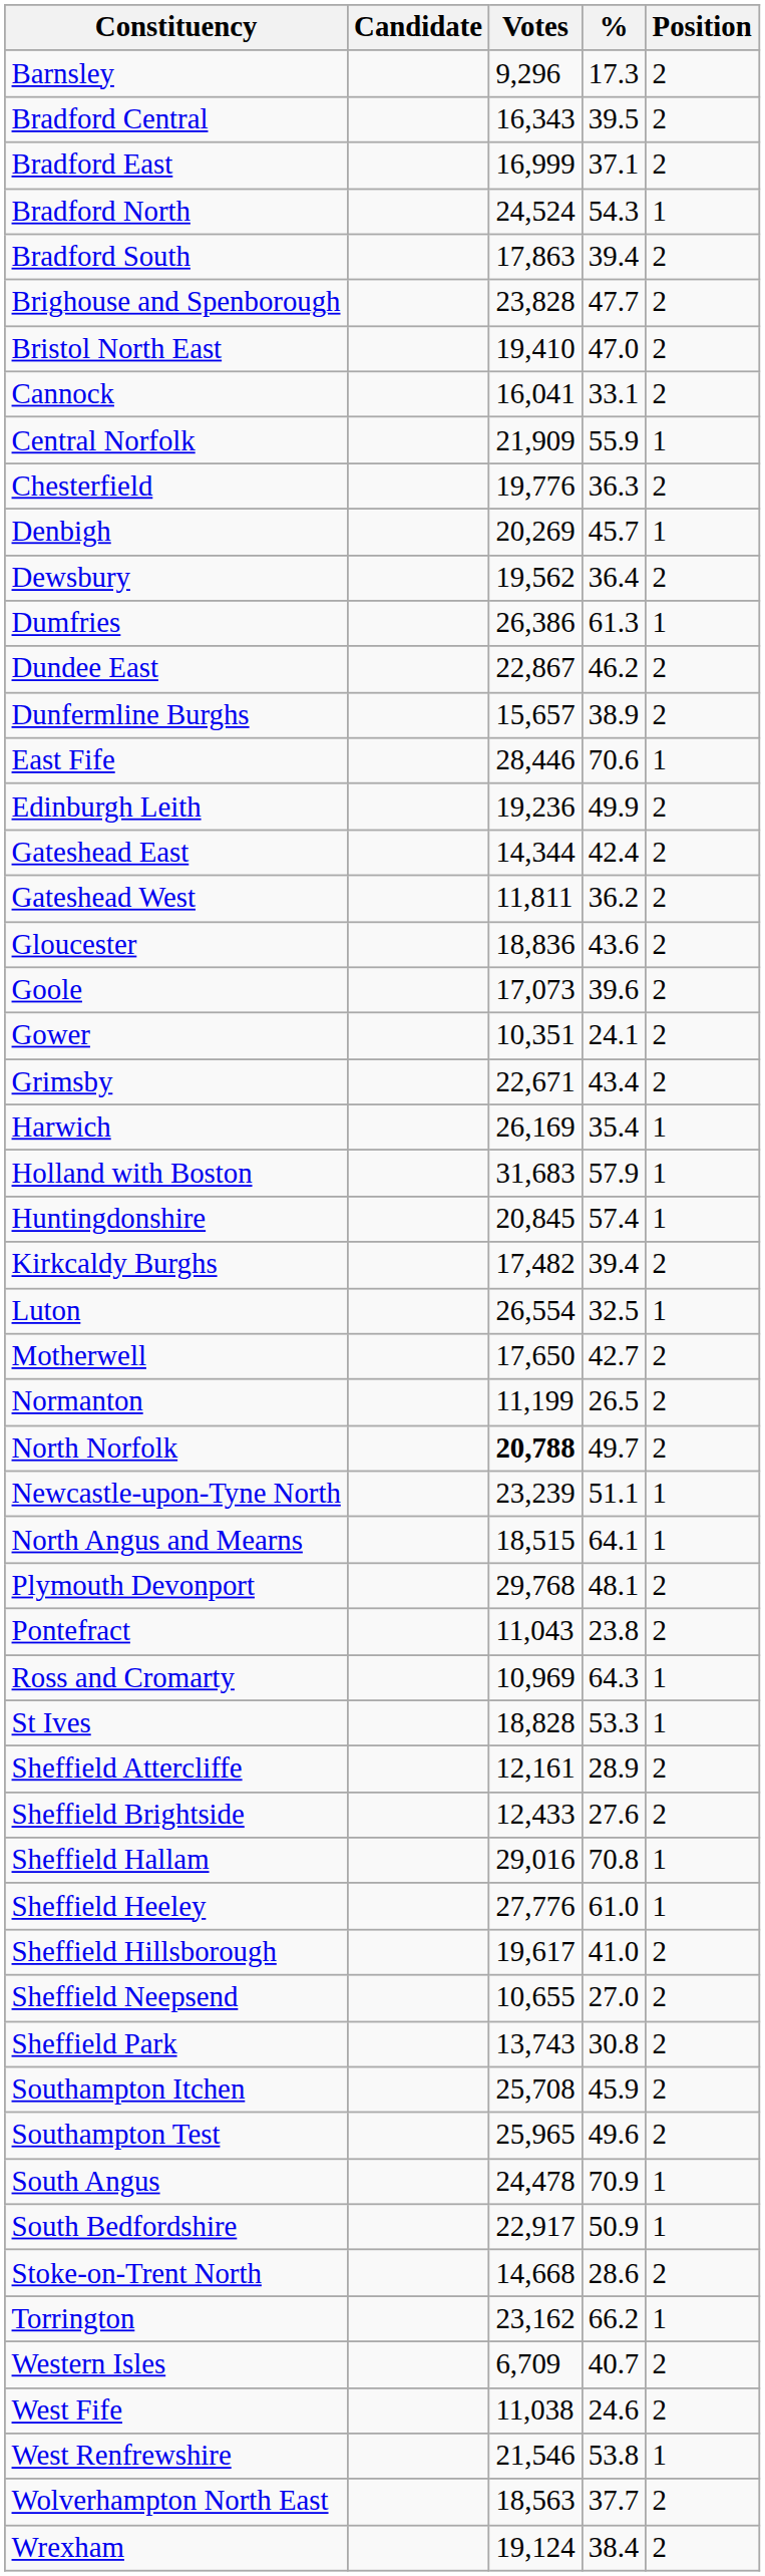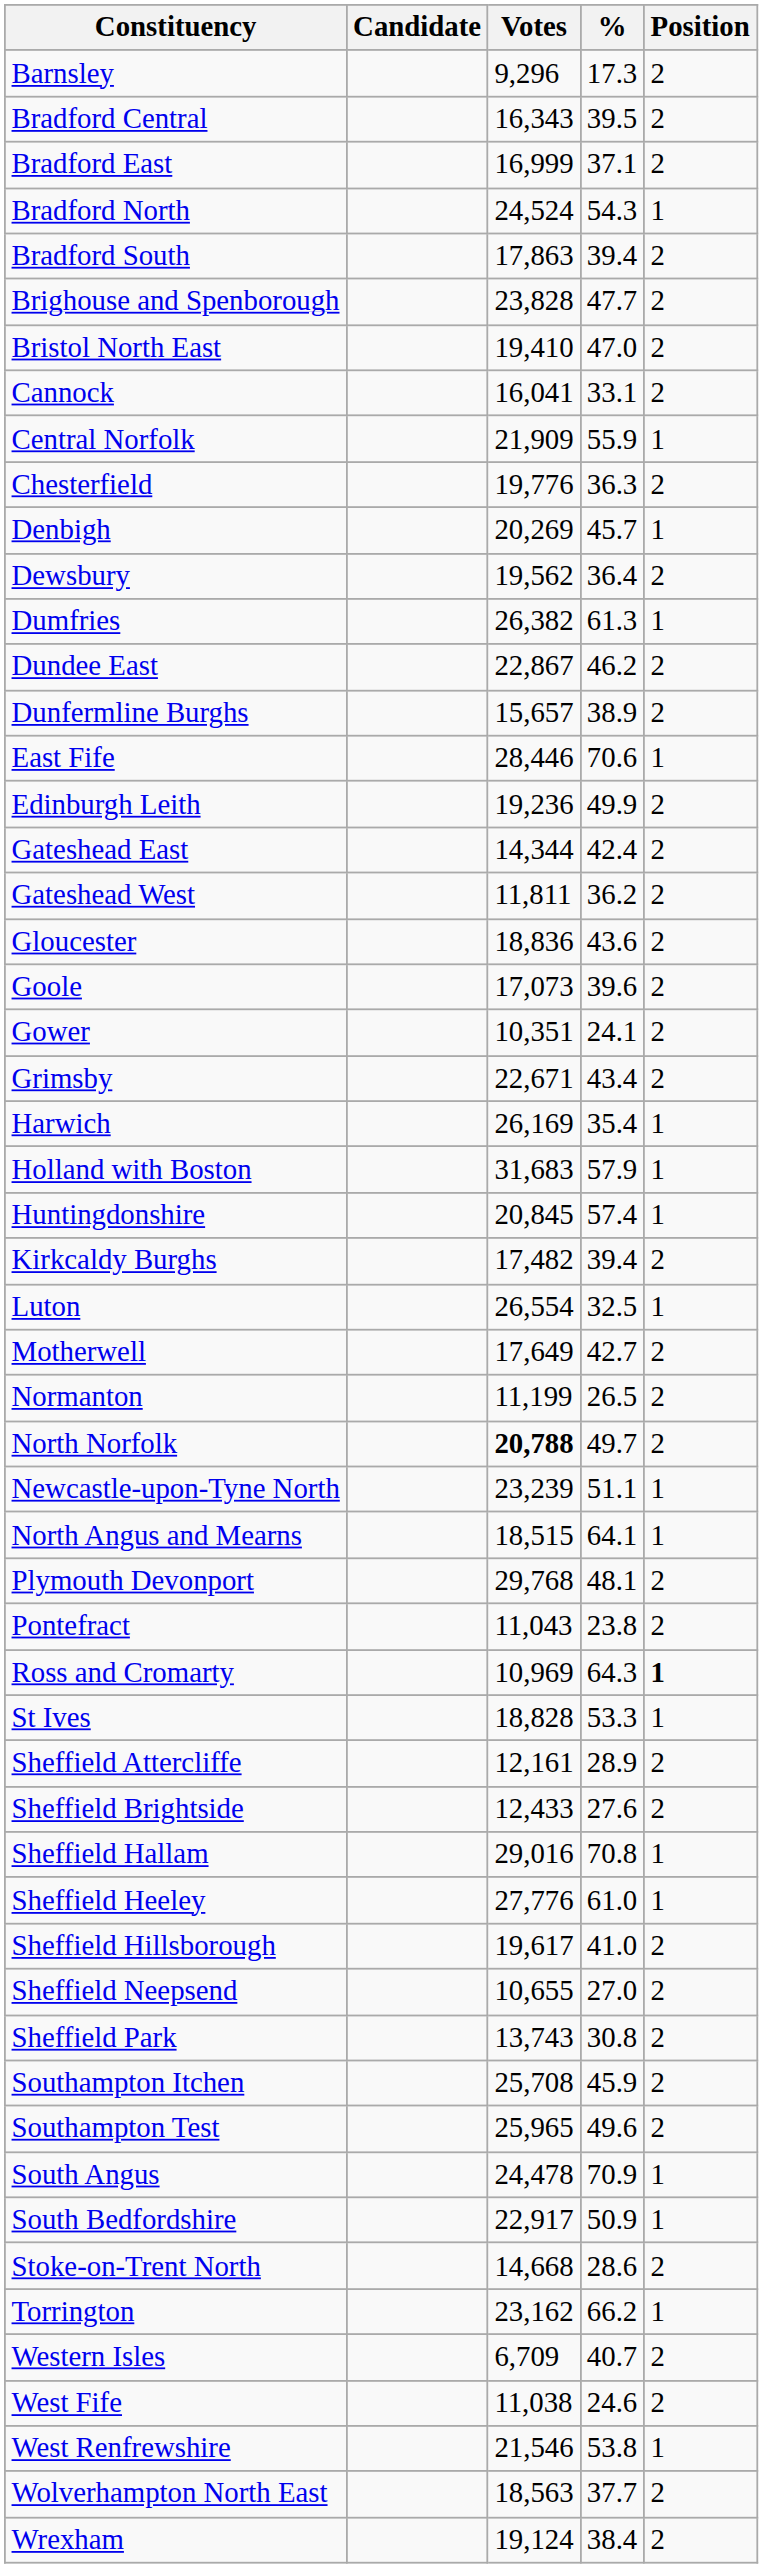Dumfries | Votes: 26,386 -> 26,382
Motherwell | Votes: 17,650 -> 17,649
Ross and Cromarty | Position: normal -> bold
